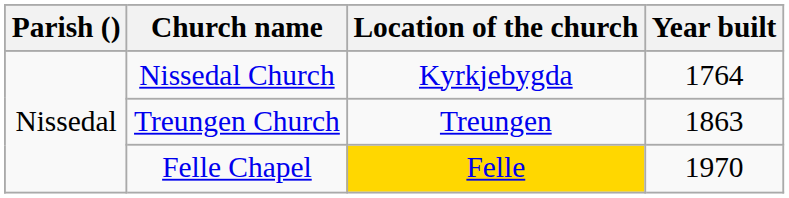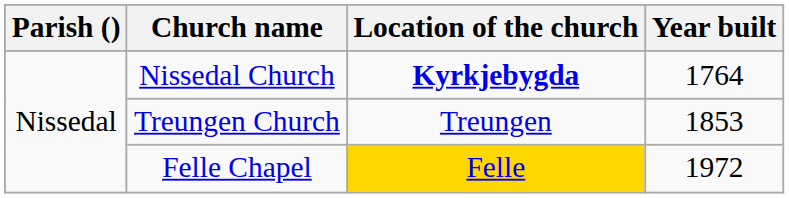Nissedal Church | Location of the church: normal -> bold
Treungen Church | Year built: 1863 -> 1853
Felle Chapel | Year built: 1970 -> 1972
